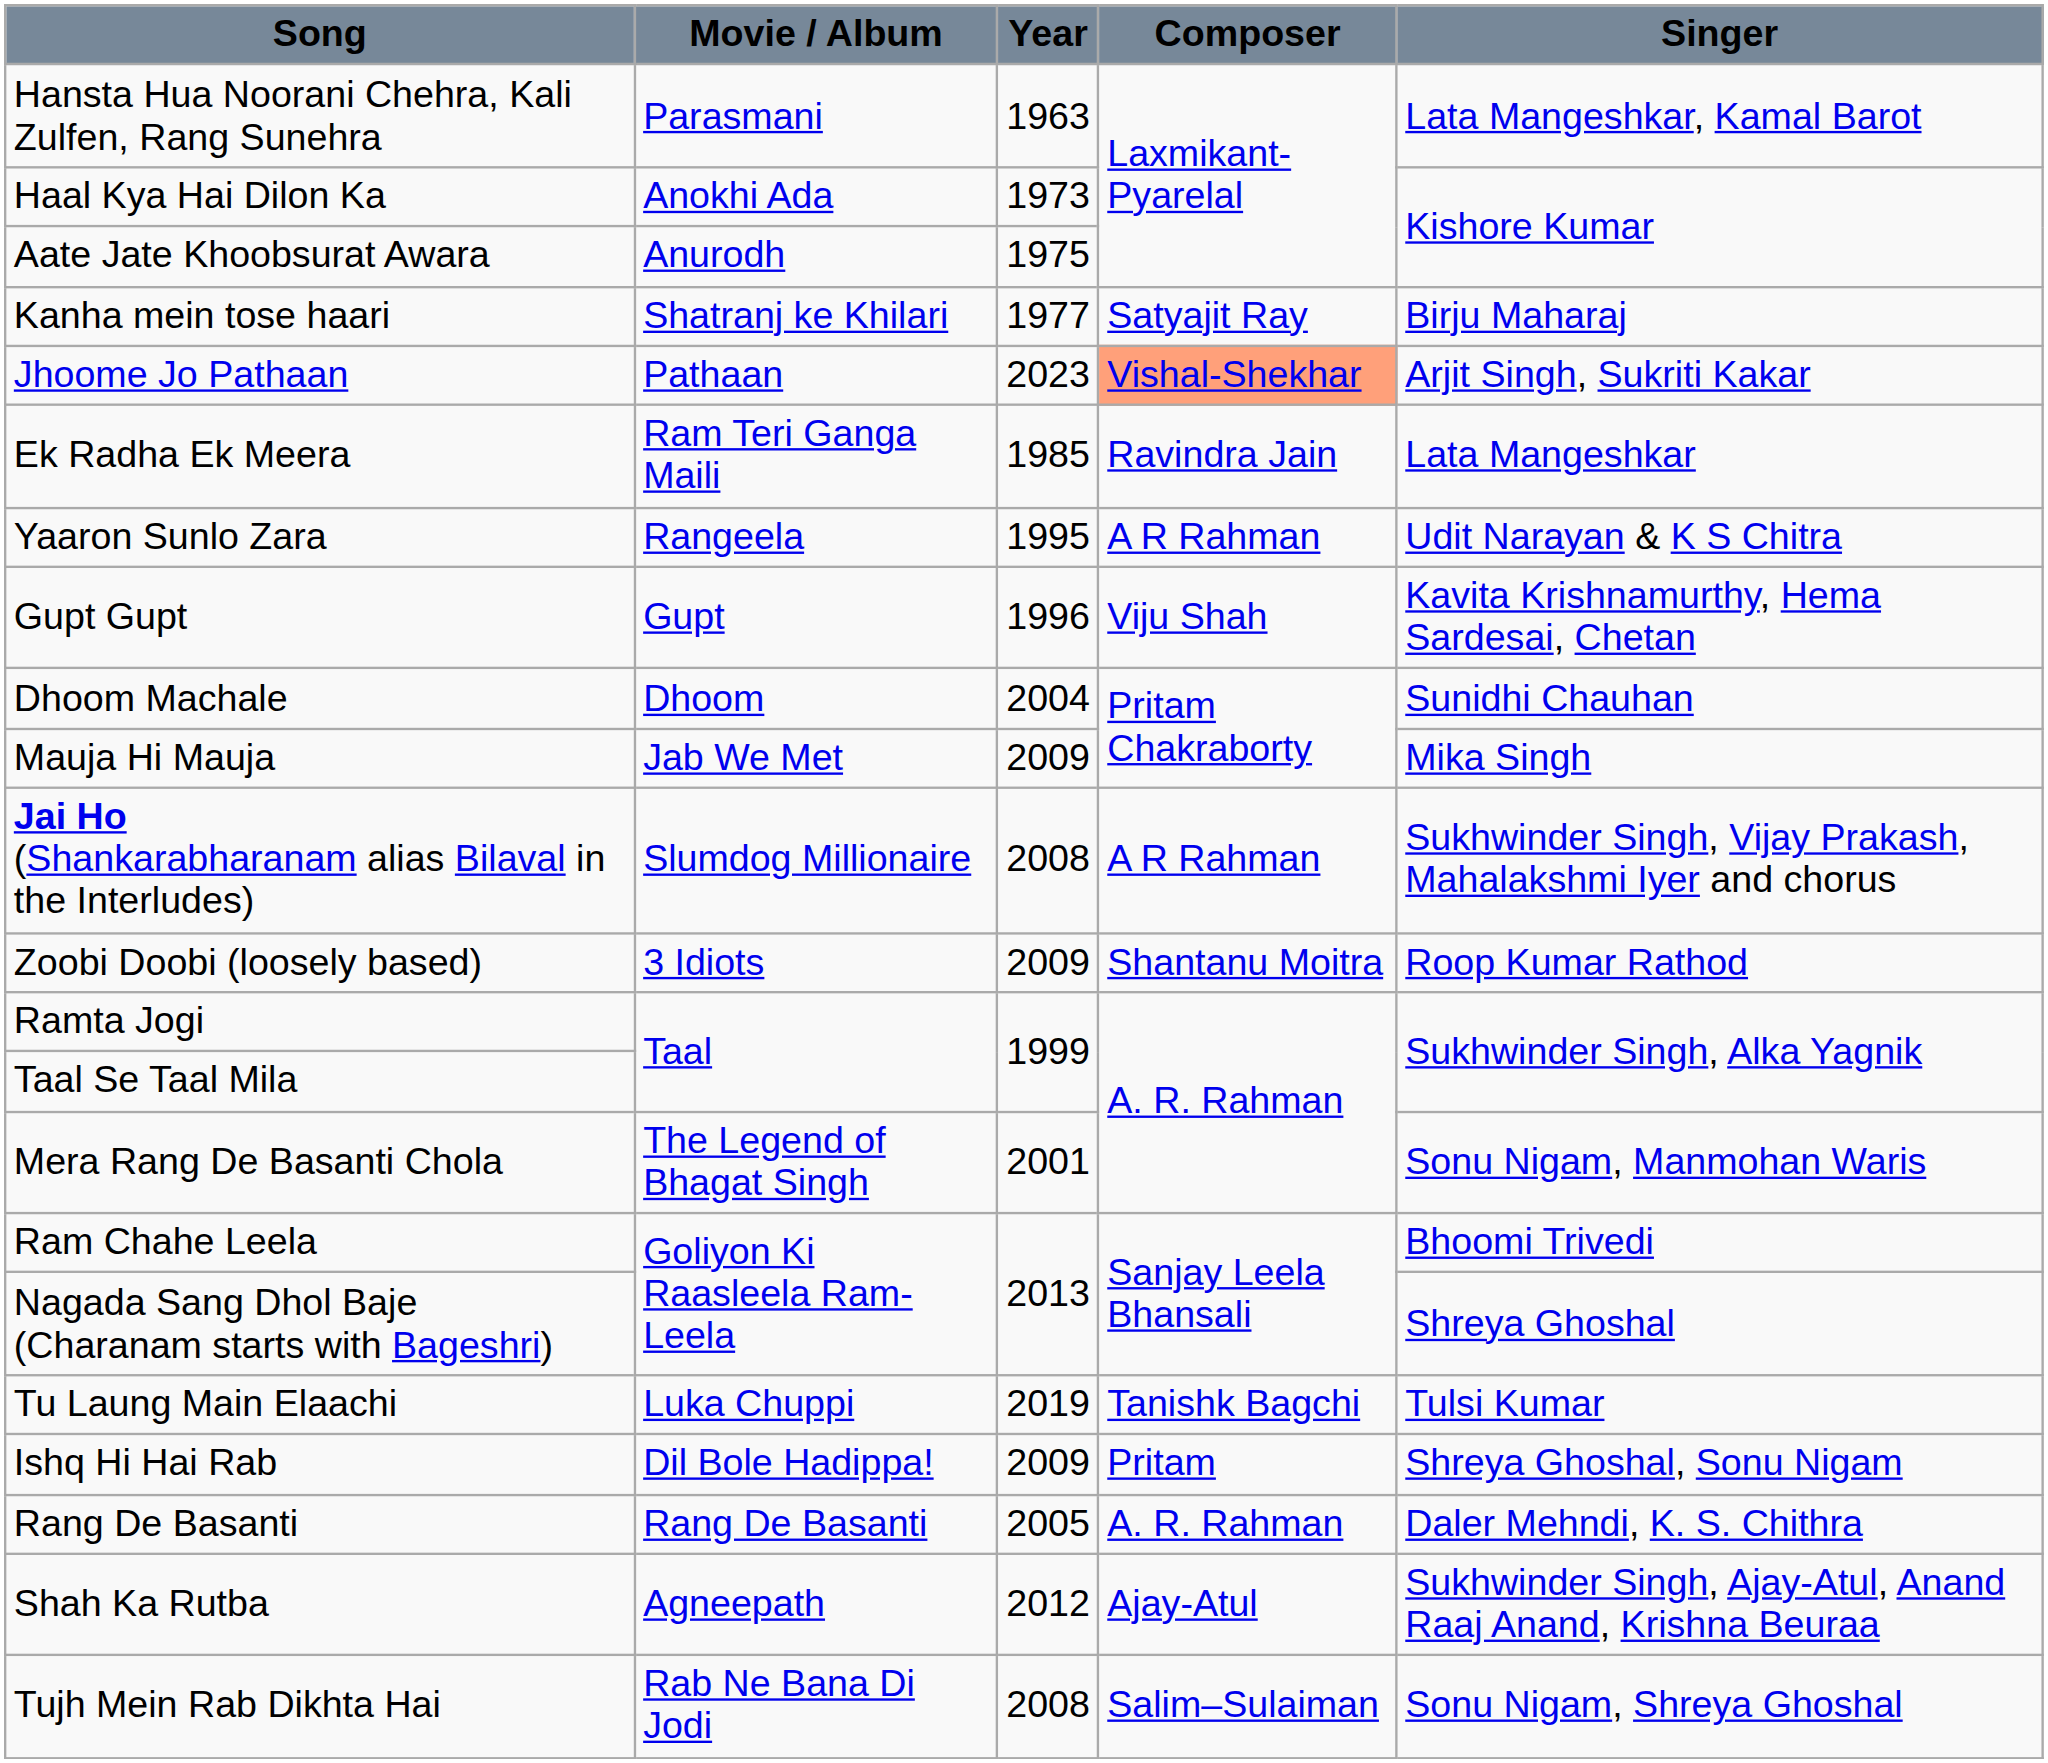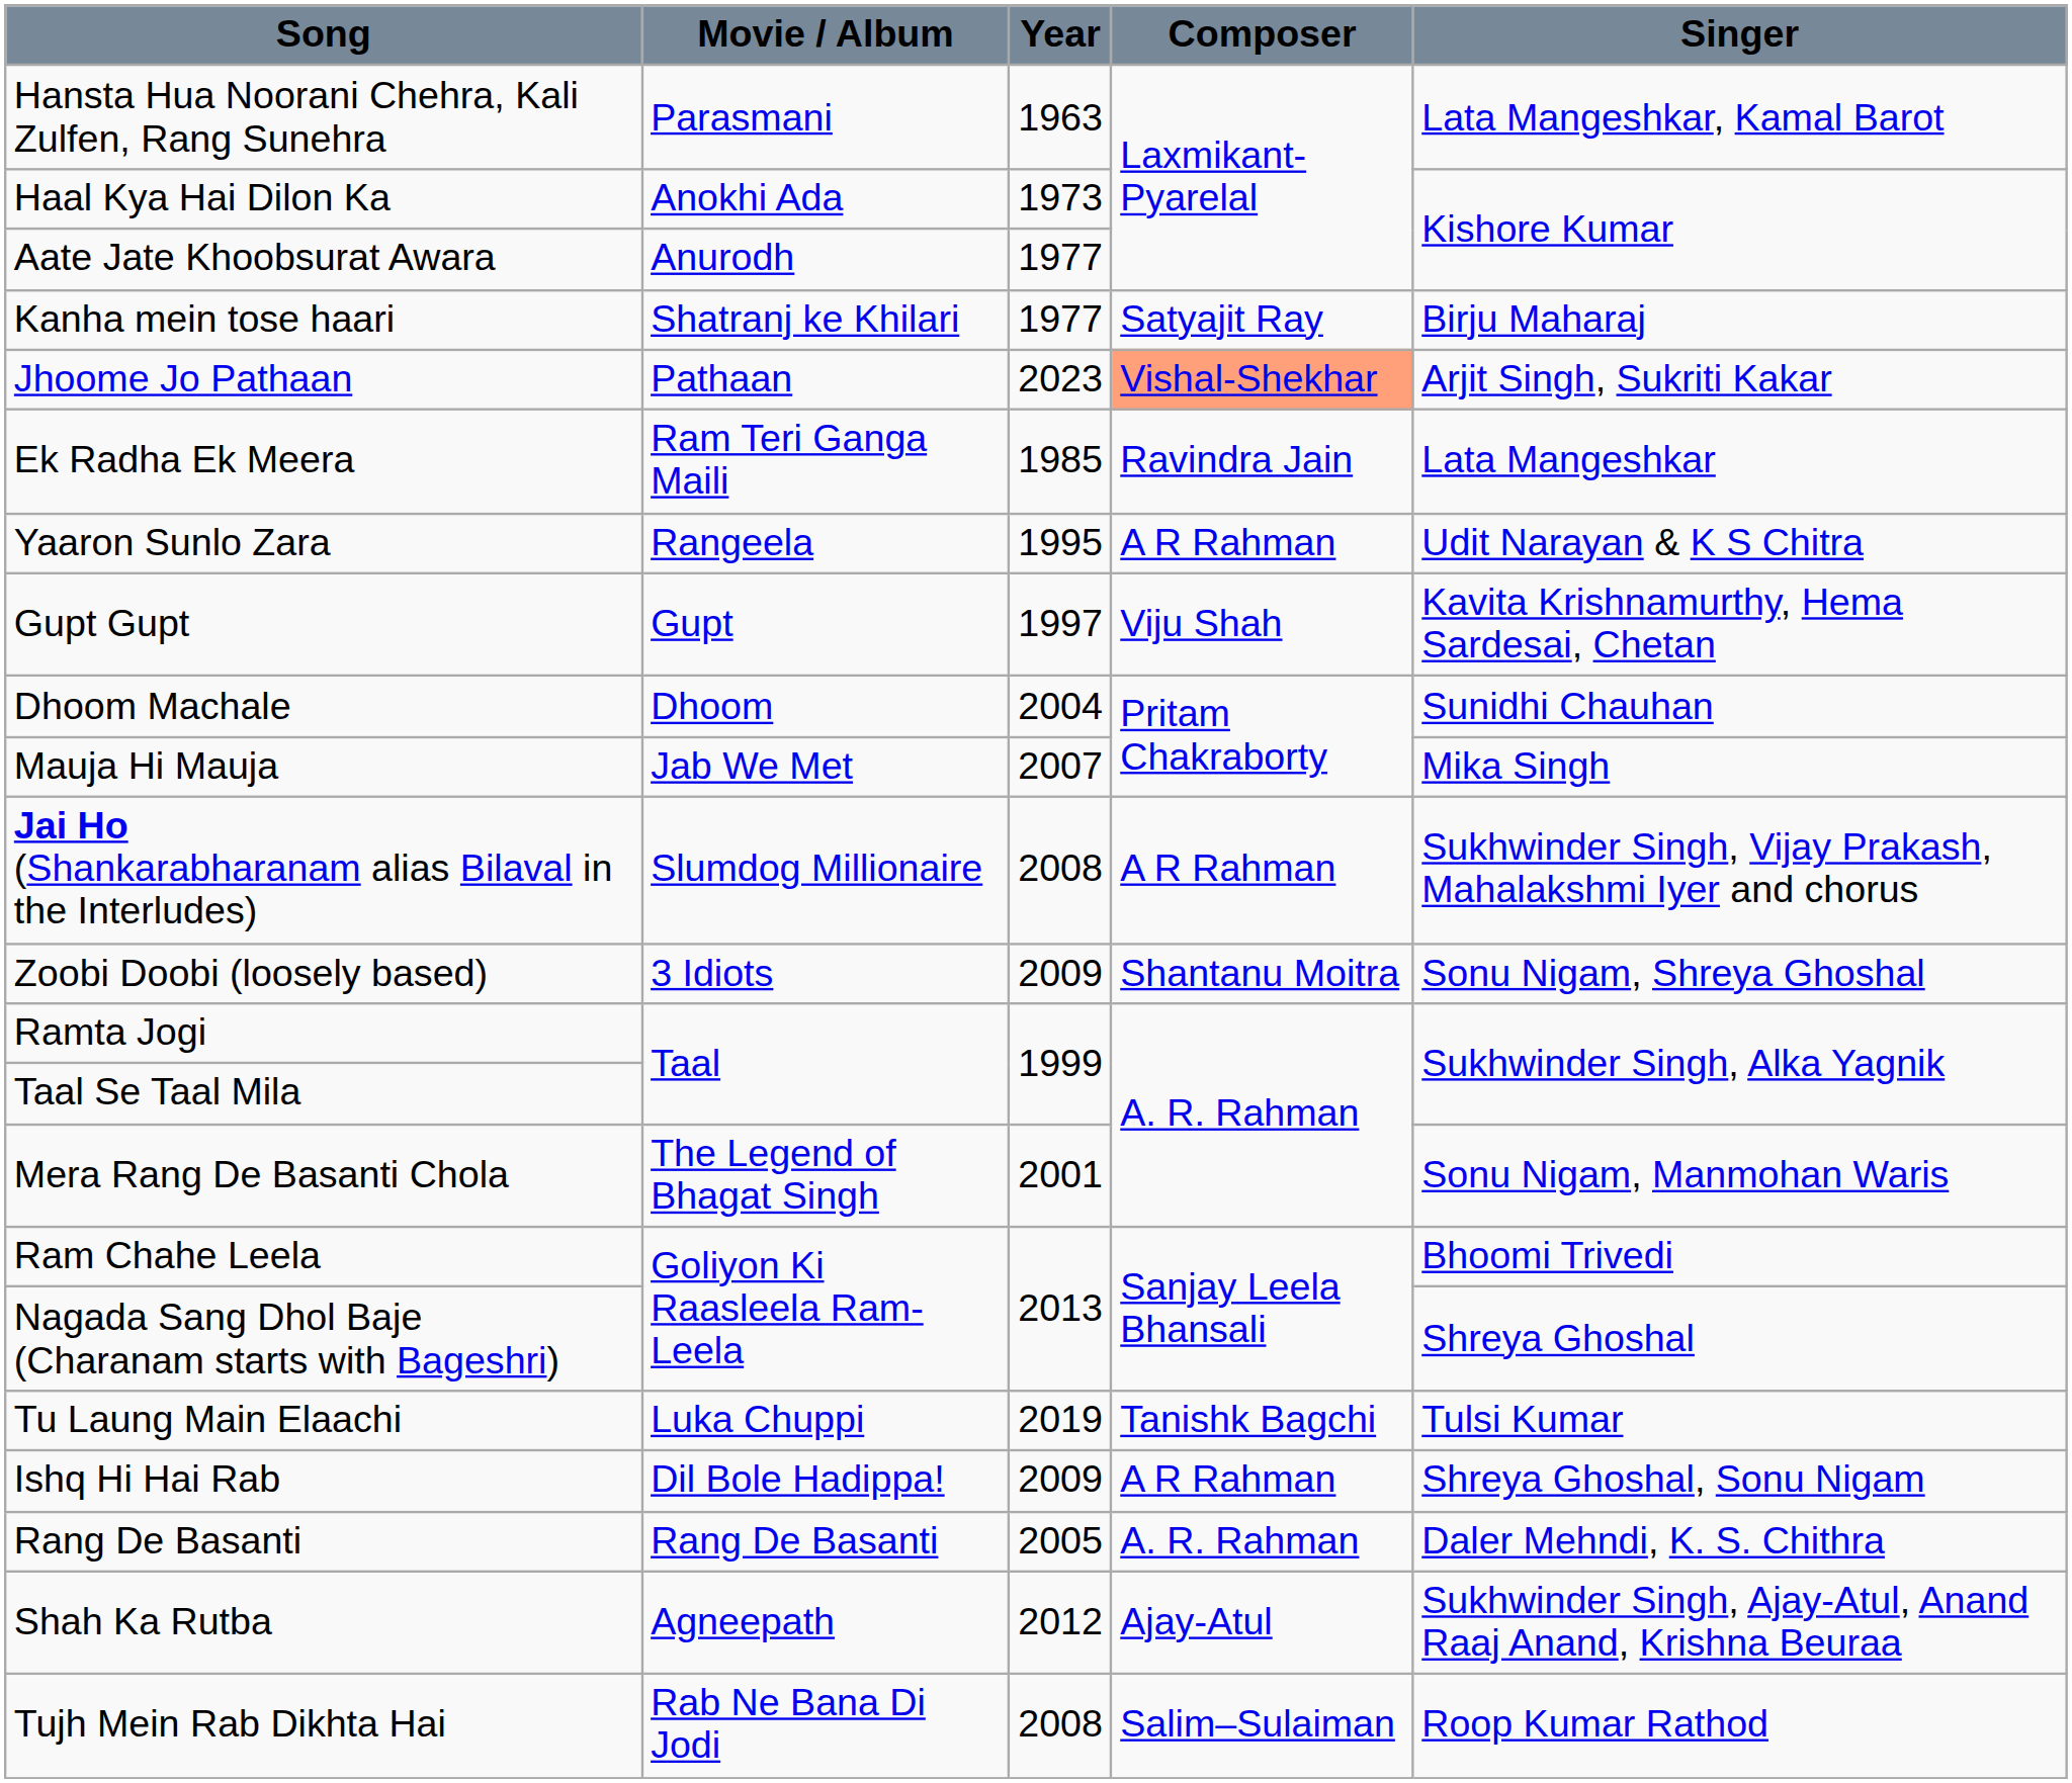Aate Jate Khoobsurat Awara | Year: 1975 -> 1977
Gupt Gupt | Year: 1996 -> 1997
Mauja Hi Mauja | Year: 2009 -> 2007
Zoobi Doobi (loosely based) | Singer: Roop Kumar Rathod -> Sonu Nigam, Shreya Ghoshal
Ishq Hi Hai Rab | Composer: Pritam -> A R Rahman
Tujh Mein Rab Dikhta Hai | Singer: Sonu Nigam, Shreya Ghoshal -> Roop Kumar Rathod
